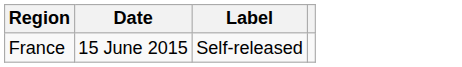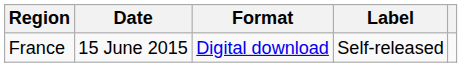+ column: Format | Digital download
